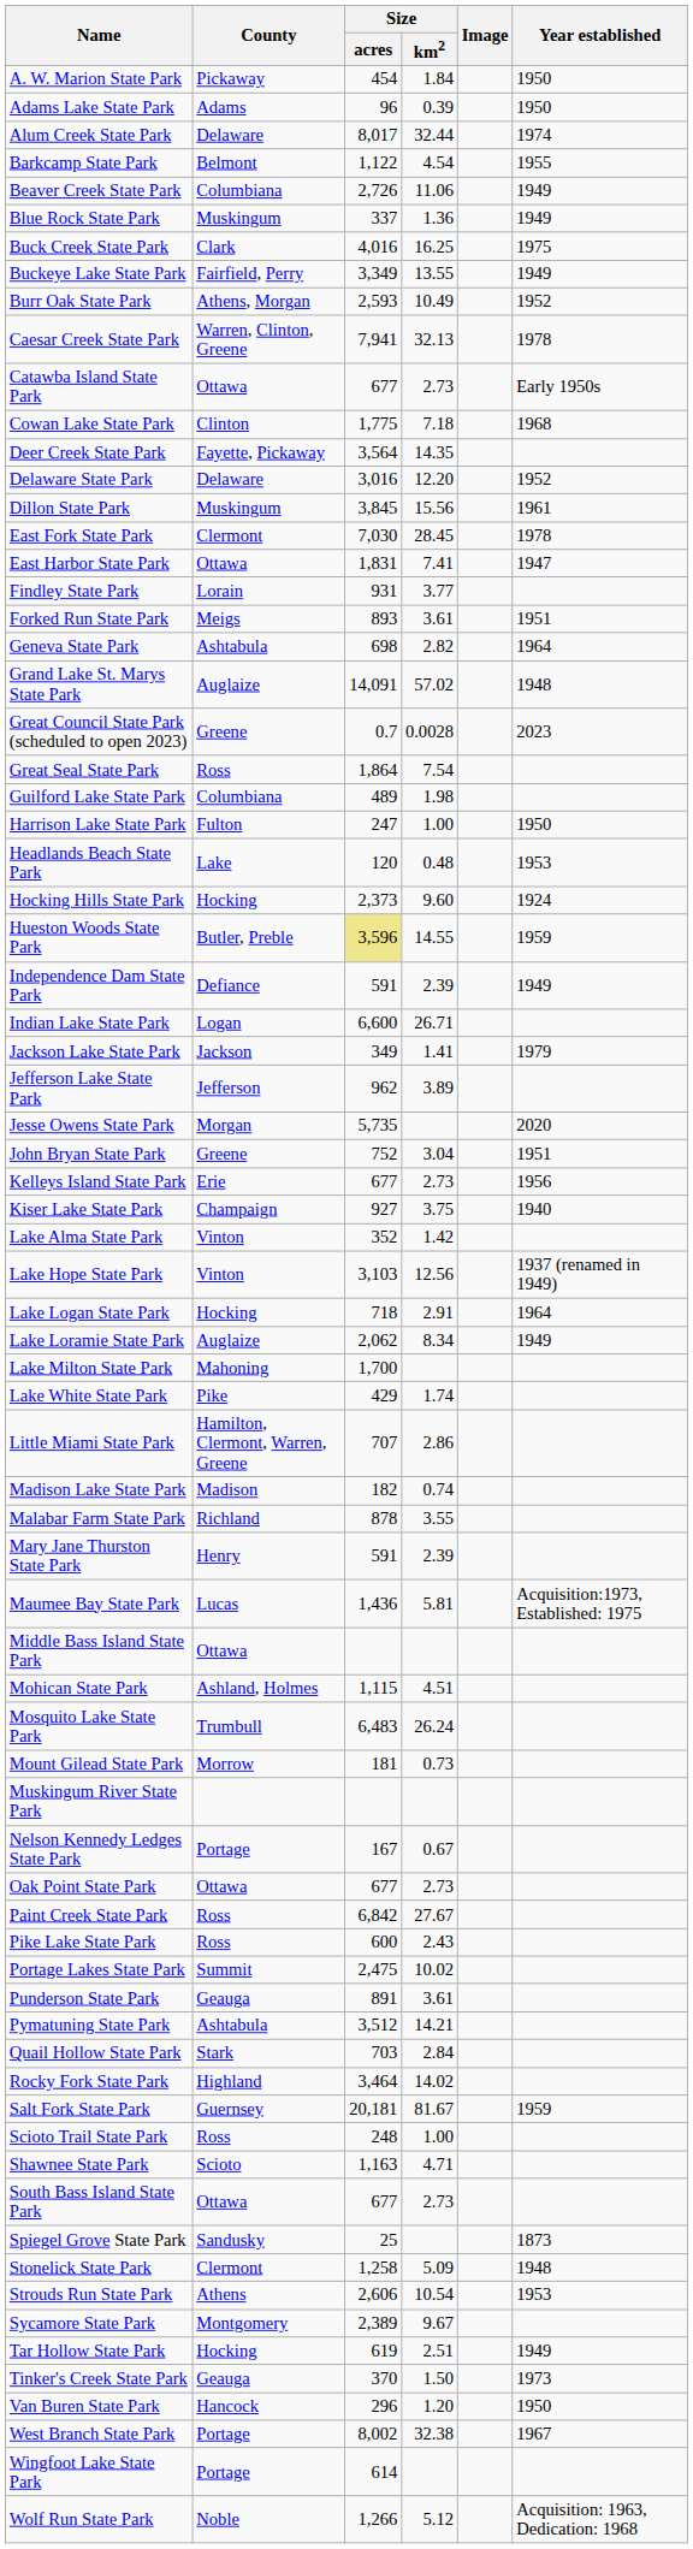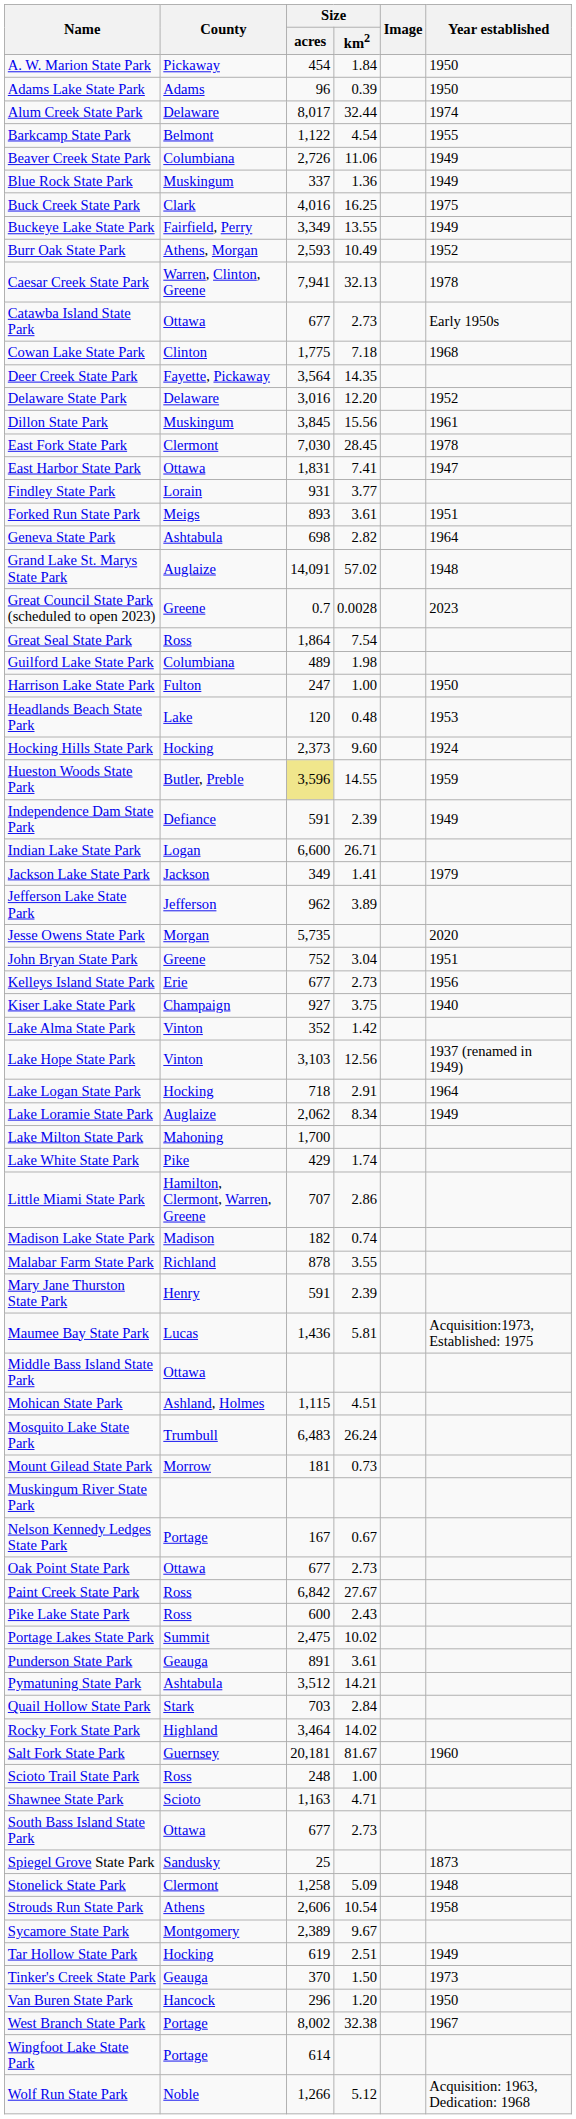Salt Fork State Park | Year established: 1959 -> 1960
Strouds Run State Park | Year established: 1953 -> 1958
